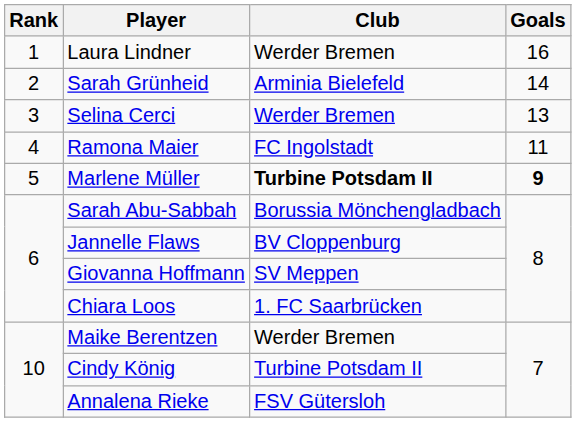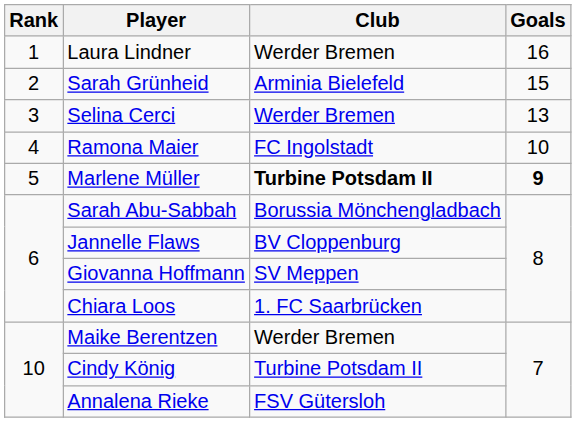Sarah Grünheid | Goals: 14 -> 15
Ramona Maier | Goals: 11 -> 10
